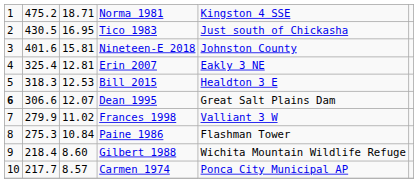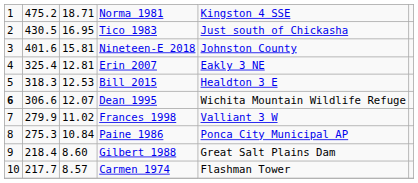Dean 1995 | column 5: Great Salt Plains Dam -> Wichita Mountain Wildlife Refuge
Paine 1986 | column 5: Flashman Tower -> Ponca City Municipal AP
Gilbert 1988 | column 5: Wichita Mountain Wildlife Refuge -> Great Salt Plains Dam
Carmen 1974 | column 5: Ponca City Municipal AP -> Flashman Tower
